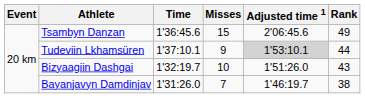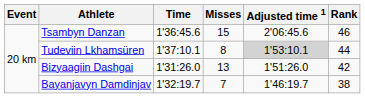Tsambyn Danzan | Rank: 49 -> 46
Tudeviin Lkhamsüren | Misses: 9 -> 8
Bizyaagiin Dashgai | Time: 1'32:19.7 -> 1'31:26.0
Bizyaagiin Dashgai | Misses: 10 -> 13
Bizyaagiin Dashgai | Rank: 43 -> 42
Bayanjavyn Damdinjav | Time: 1'31:26.0 -> 1'32:19.7
